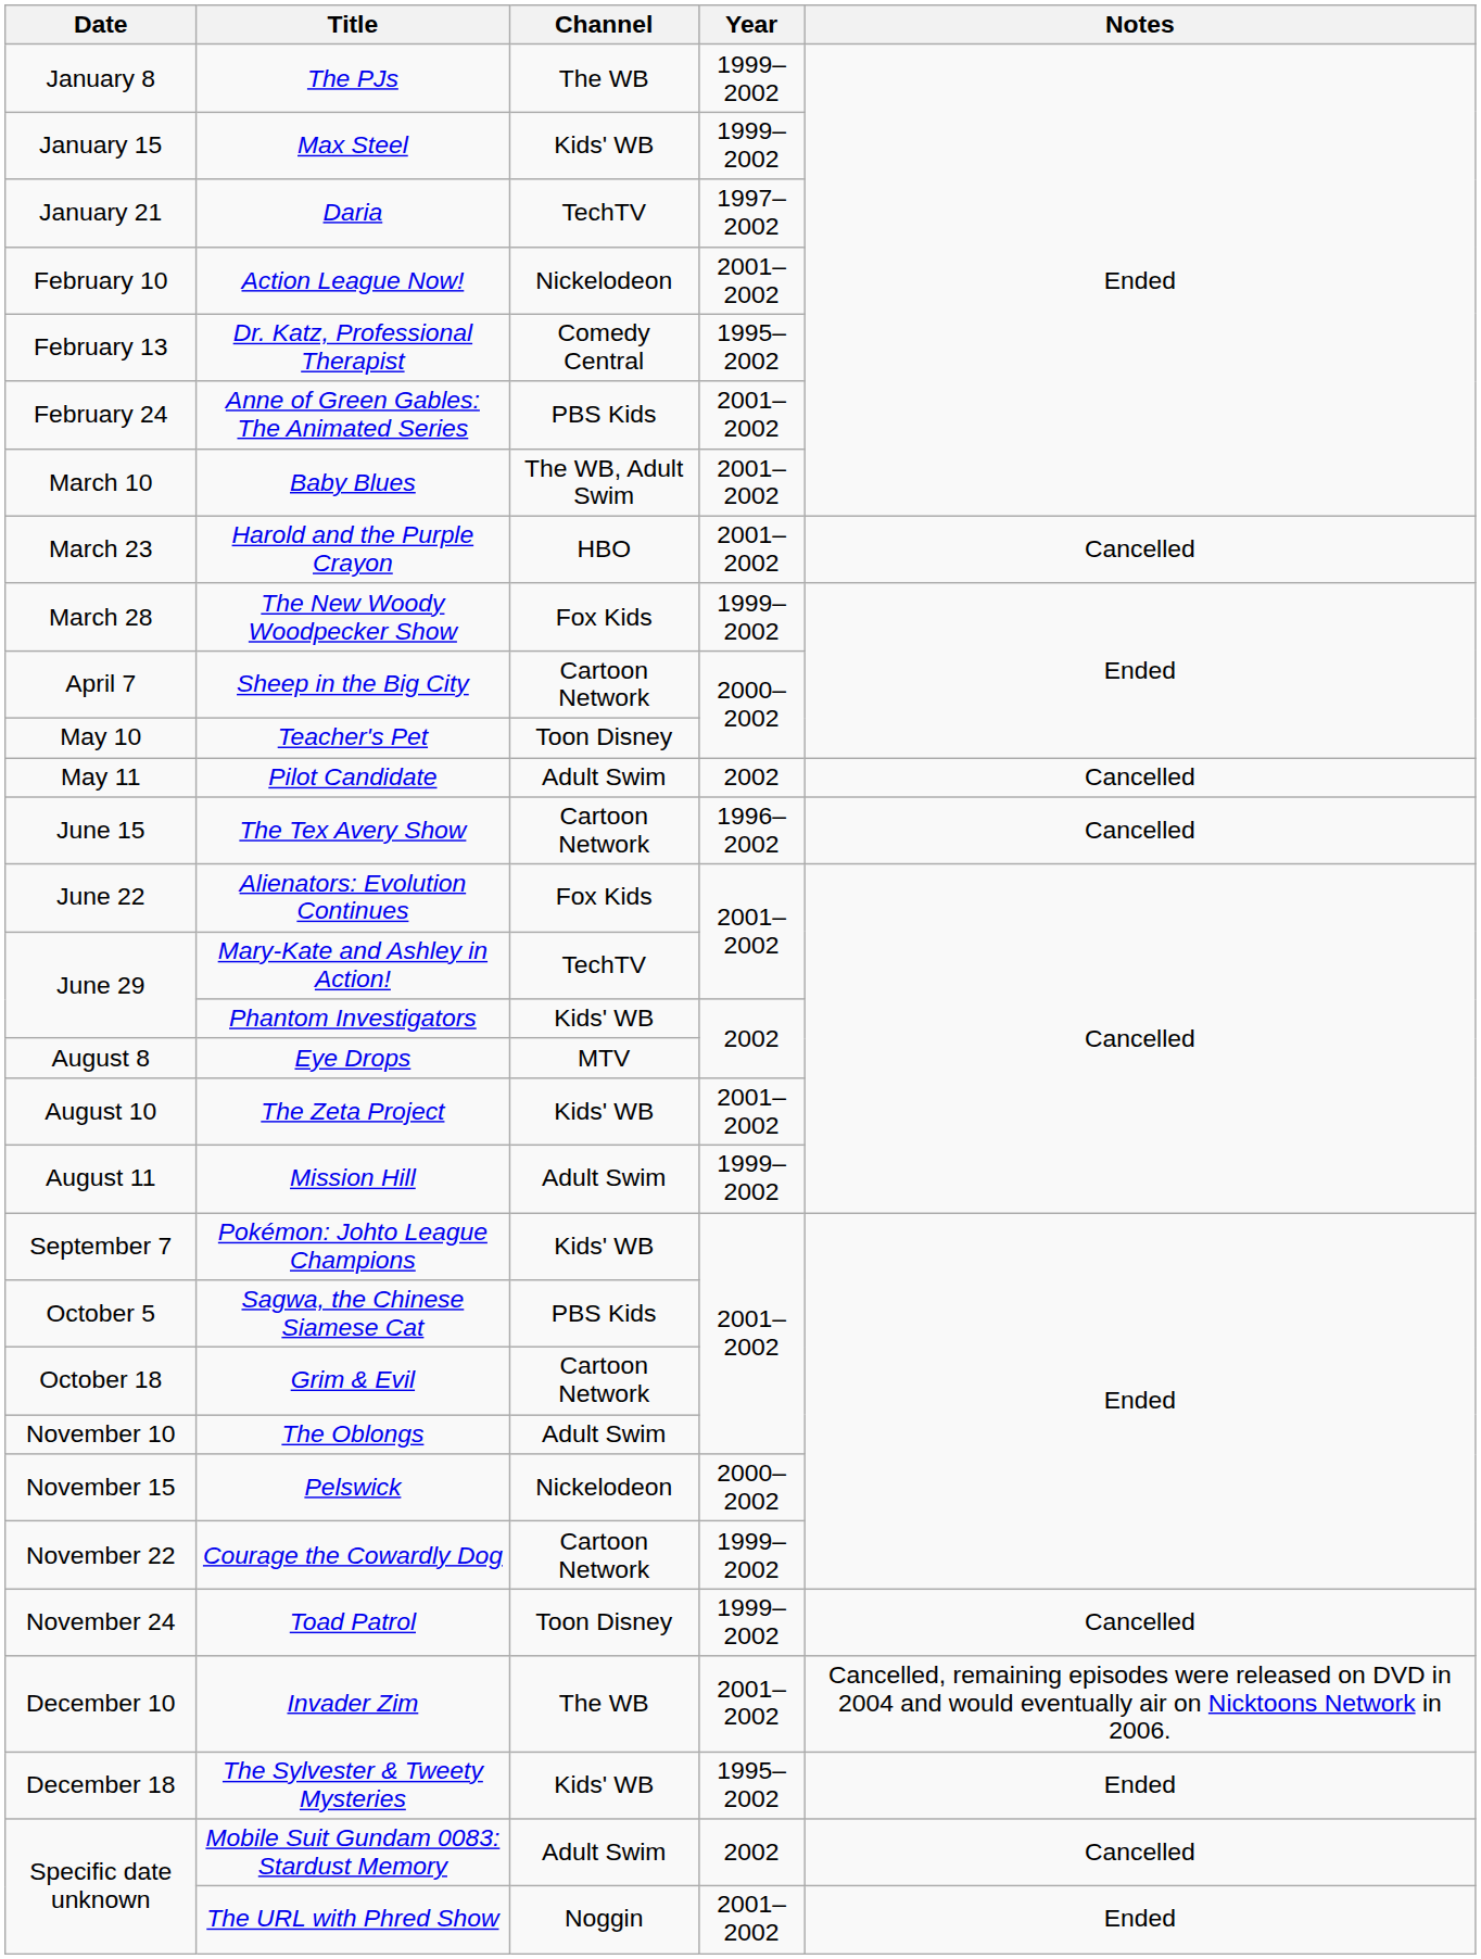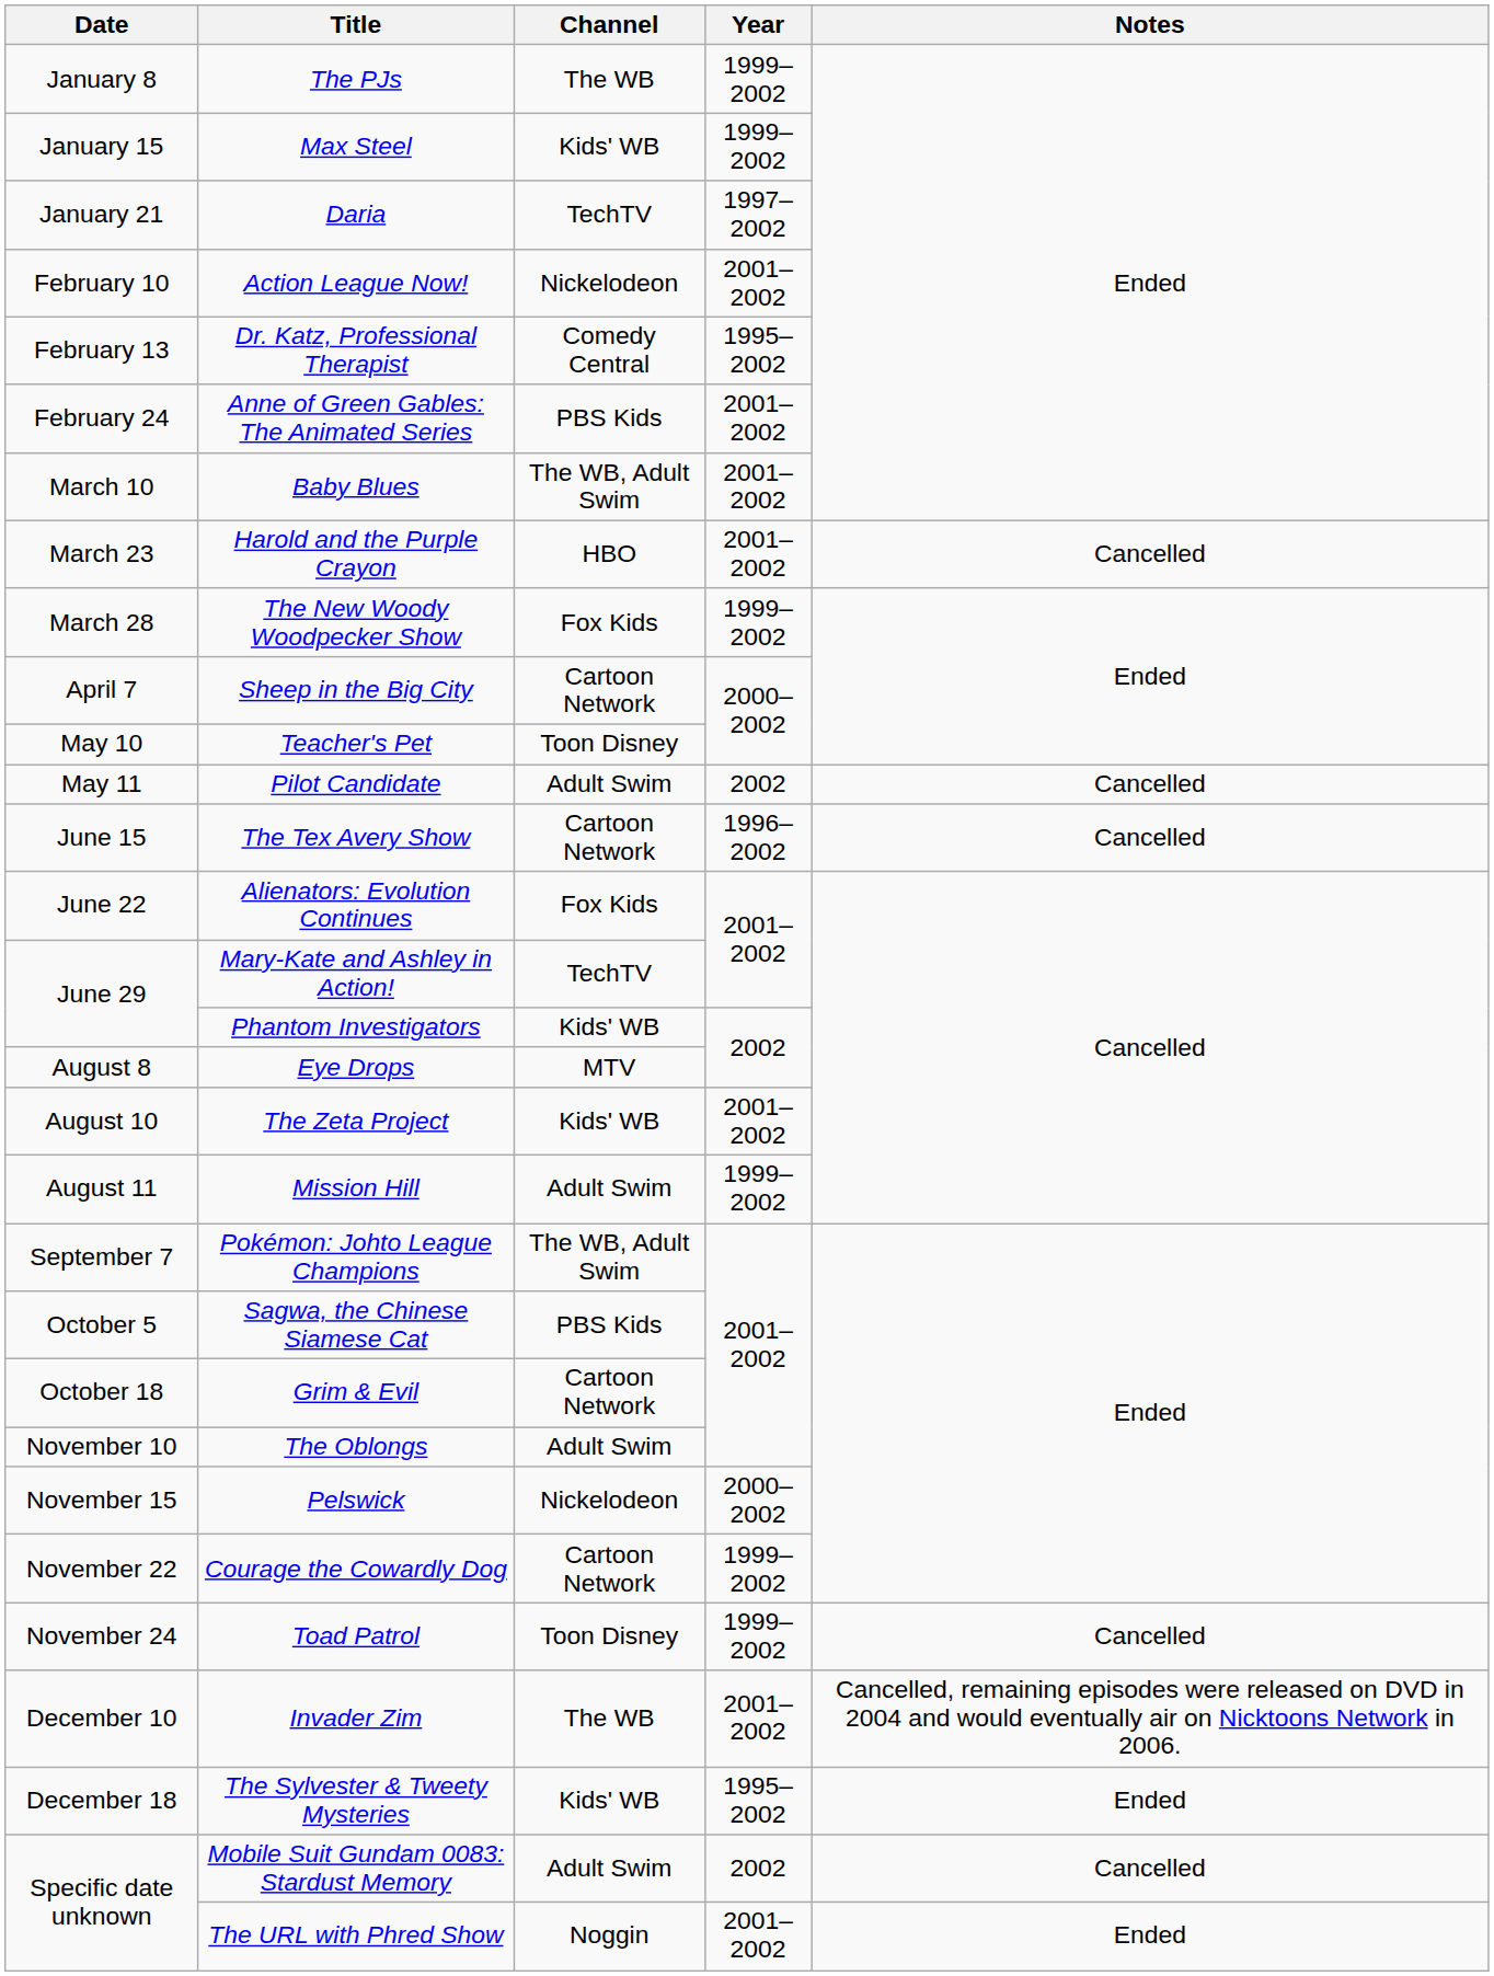Pokémon: Johto League Champions | Channel: Kids' WB -> The WB, Adult Swim
